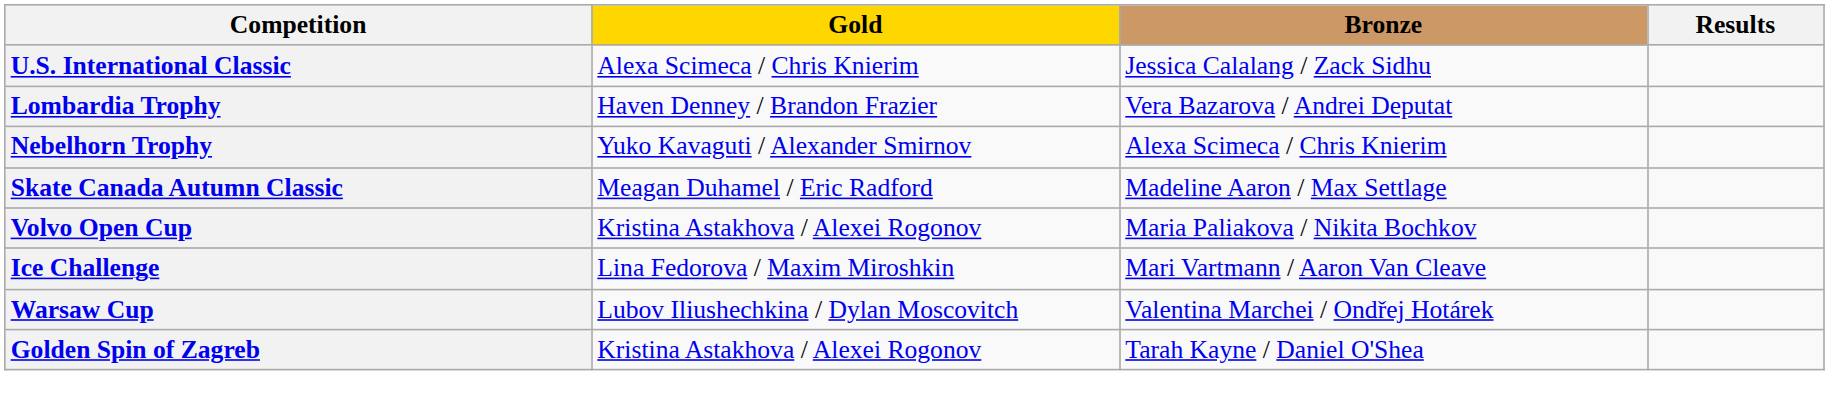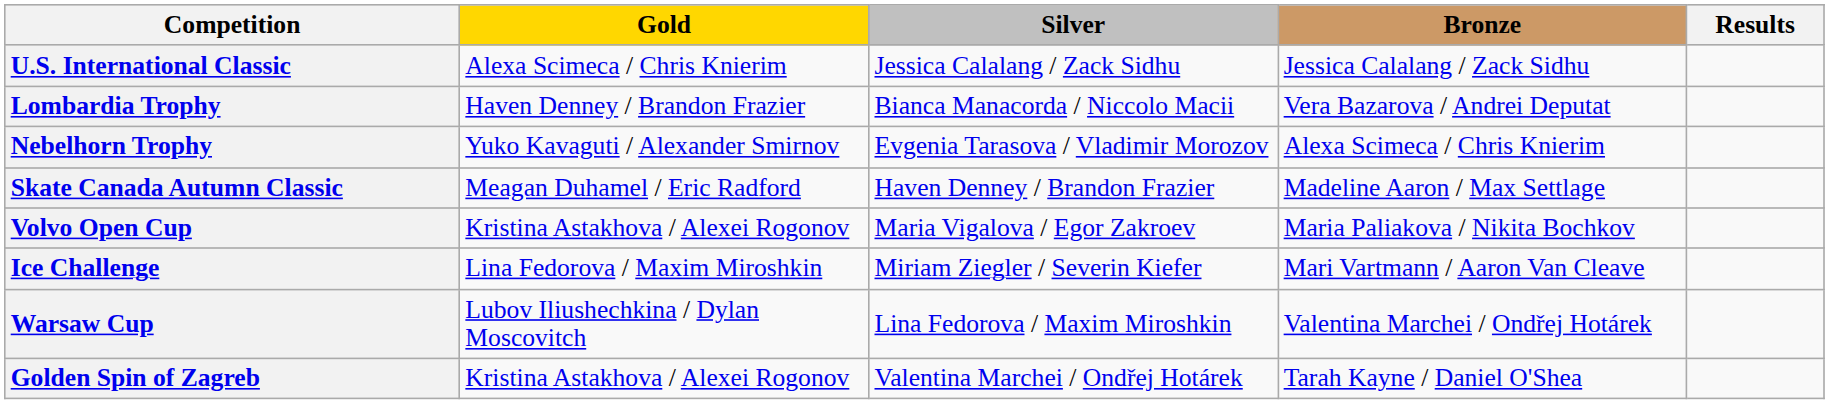+ column: Silver | Jessica Calalang / Zack Sidhu | Bianca Manacorda / Niccolo Macii | Evgenia Tarasova / Vladimir Morozov | Haven Denney / Brandon Frazier | Maria Vigalova / Egor Zakroev | Miriam Ziegler / Severin Kiefer | Lina Fedorova / Maxim Miroshkin | Valentina Marchei / Ondřej Hotárek
